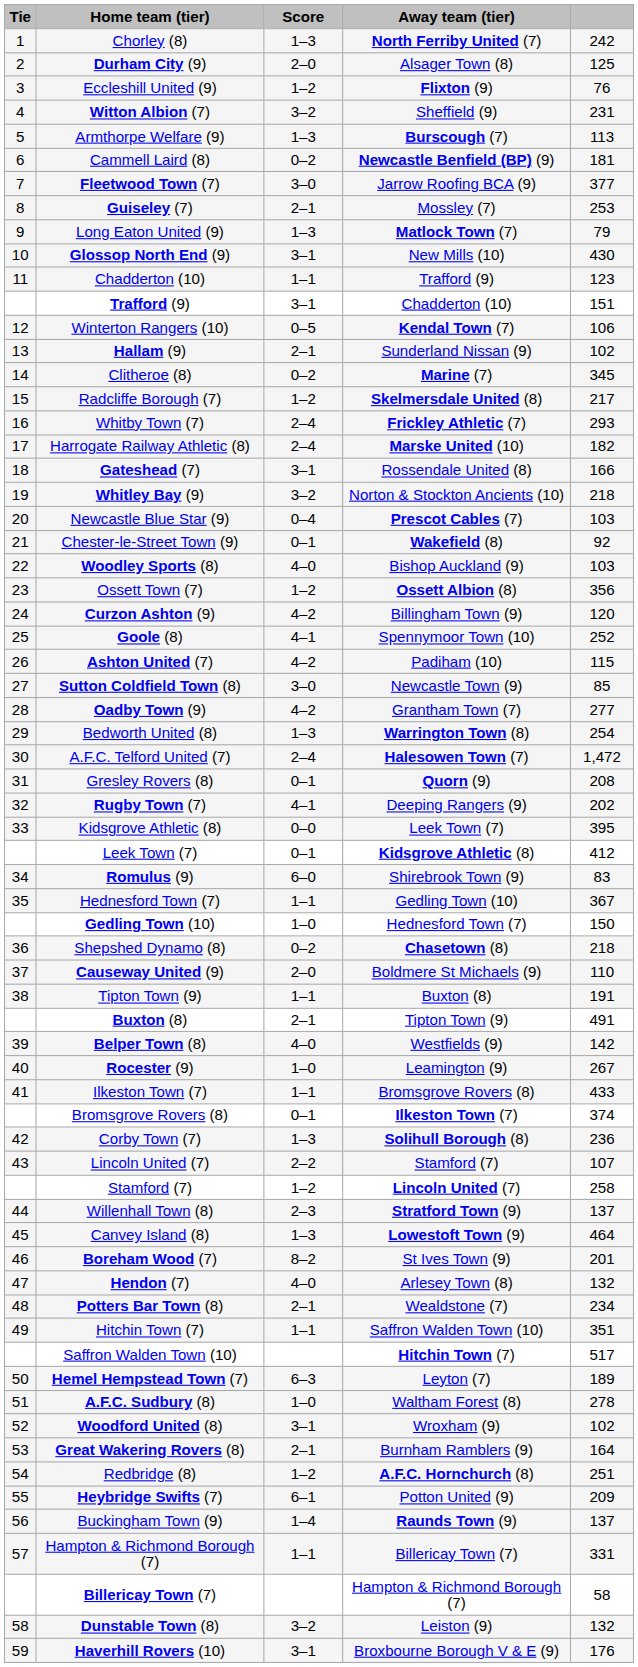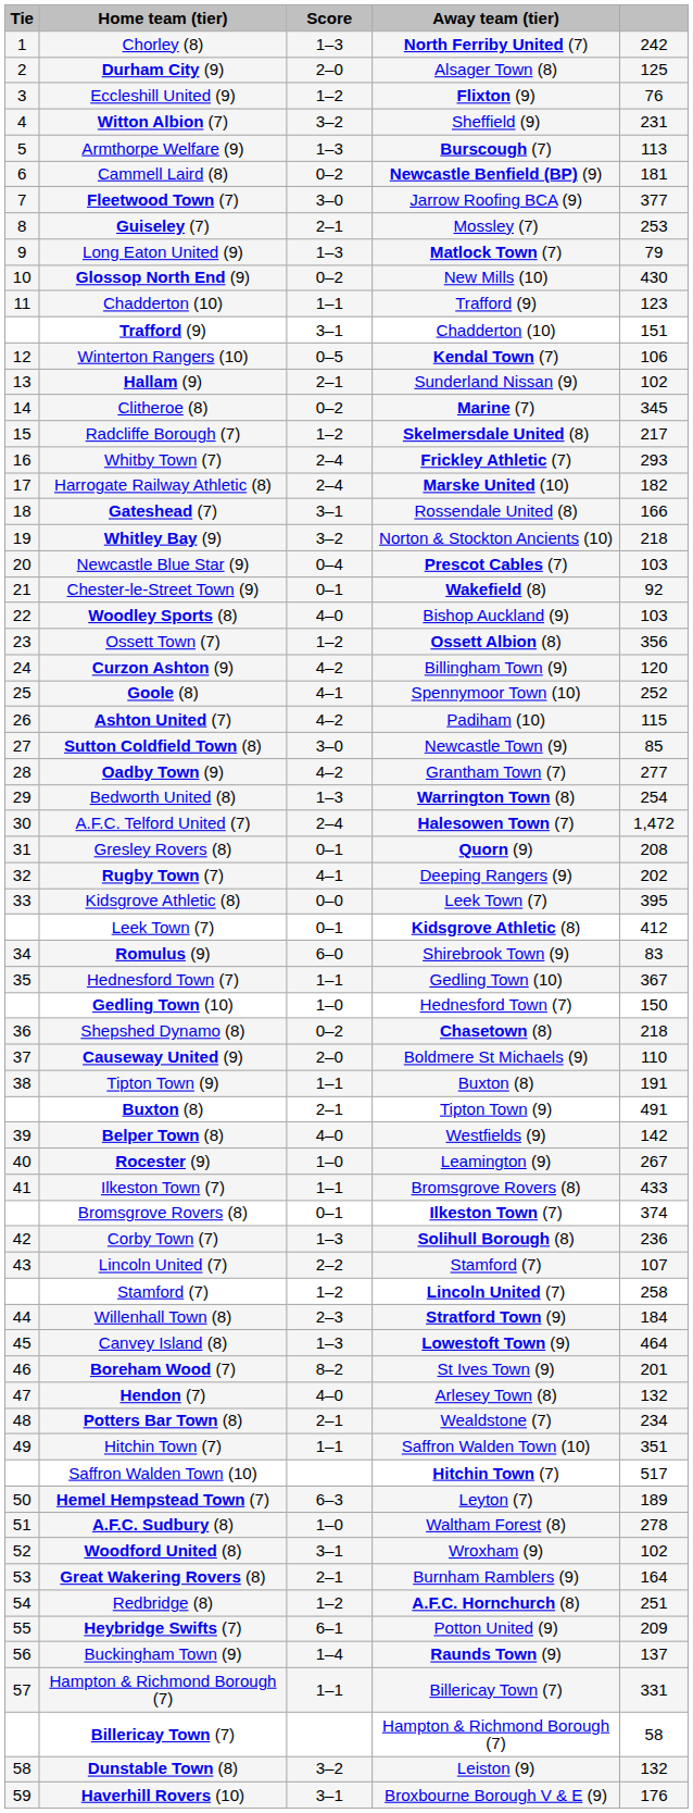Glossop North End (9) | Score: 3–1 -> 0–2
Willenhall Town (8) | column 5: 137 -> 184
